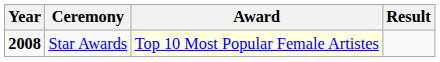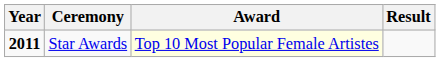Star Awards | Year: 2008 -> 2011
